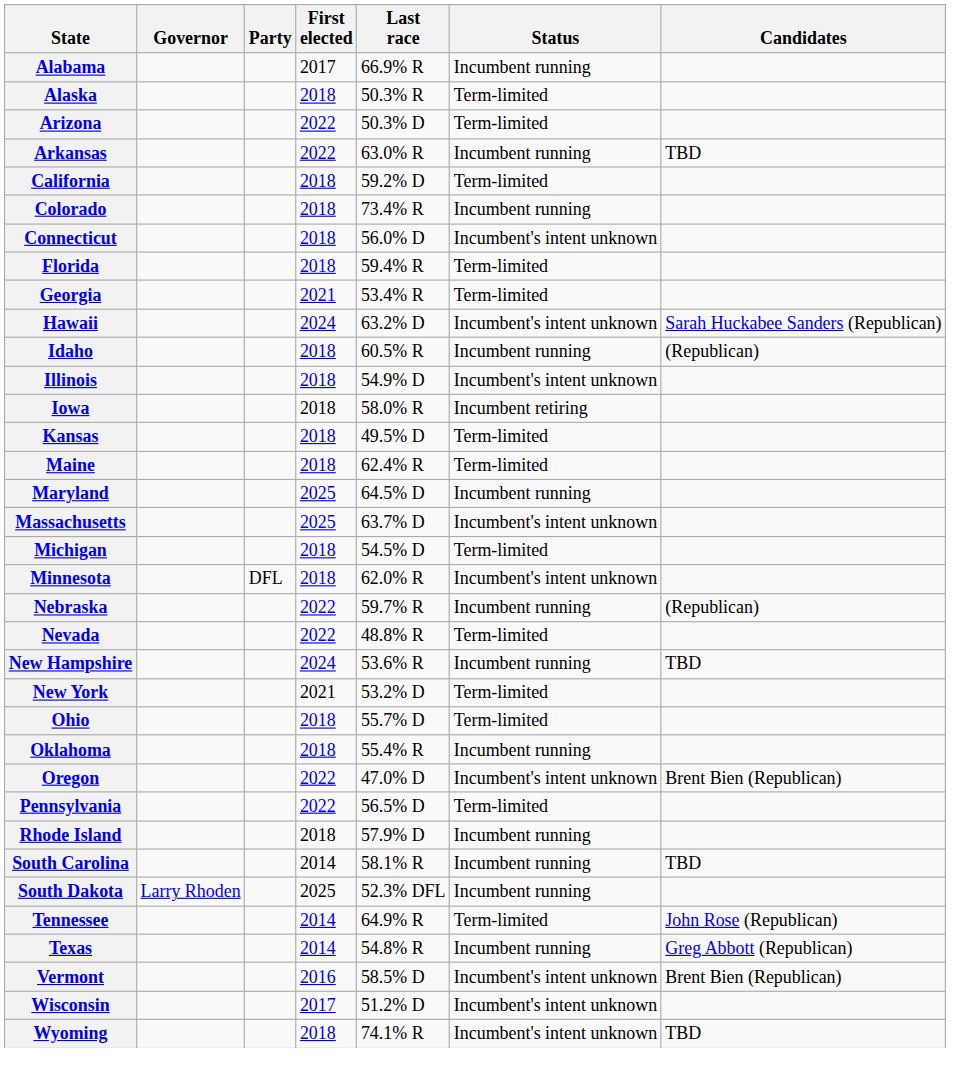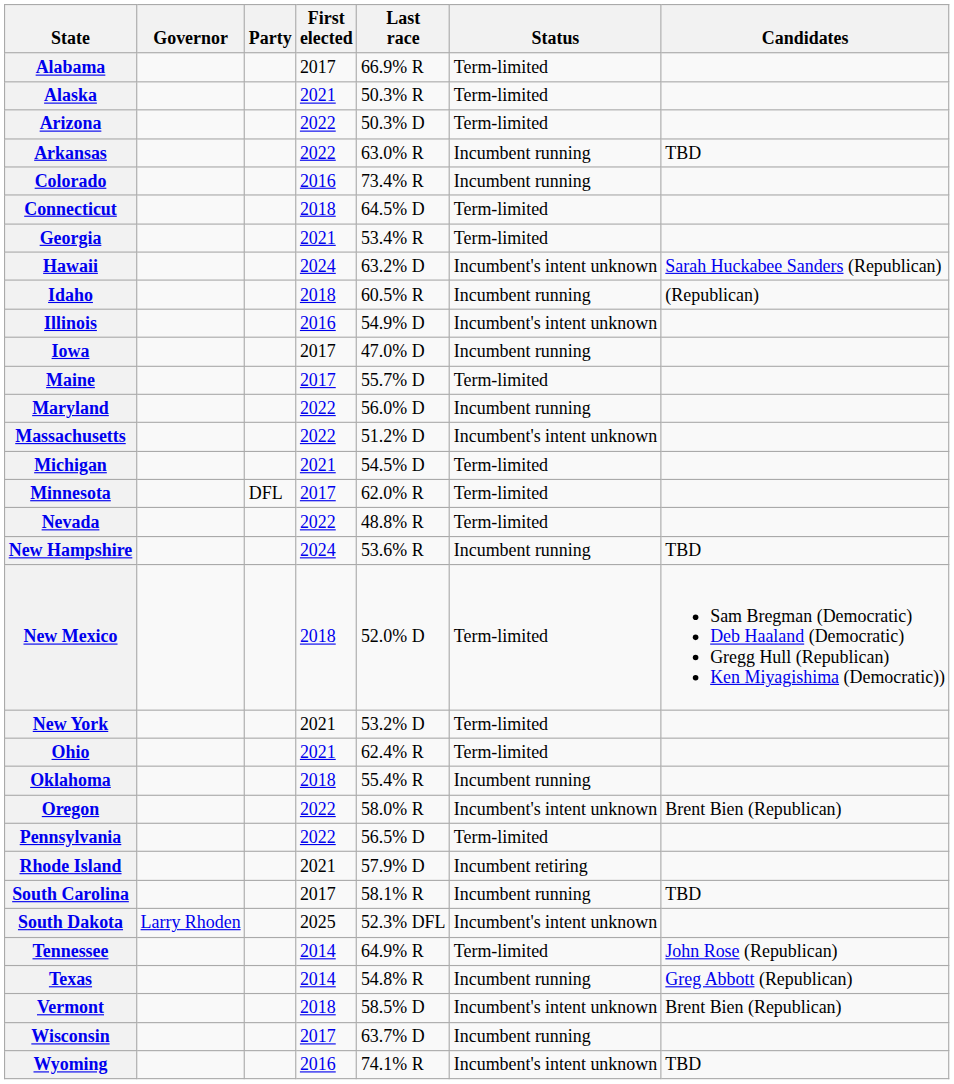Alabama | Status: Incumbent running -> Term-limited
Alaska | First elected: 2018 -> 2021
- row: California | 2018 | 59.2% D | Term-limited
Colorado | First elected: 2018 -> 2016
Connecticut | Last race: 56.0% D -> 64.5% D
Connecticut | Status: Incumbent's intent unknown -> Term-limited
- row: Florida | 2018 | 59.4% R | Term-limited
Illinois | First elected: 2018 -> 2016
Iowa | First elected: 2018 -> 2017
Iowa | Last race: 58.0% R -> 47.0% D
Iowa | Status: Incumbent retiring -> Incumbent running
- row: Kansas | 2018 | 49.5% D | Term-limited
Maine | First elected: 2018 -> 2017
Maine | Last race: 62.4% R -> 55.7% D
Maryland | First elected: 2025 -> 2022
Maryland | Last race: 64.5% D -> 56.0% D
Massachusetts | First elected: 2025 -> 2022
Massachusetts | Last race: 63.7% D -> 51.2% D
Michigan | First elected: 2018 -> 2021
Minnesota | First elected: 2018 -> 2017
Minnesota | Status: Incumbent's intent unknown -> Term-limited
- row: Nebraska | 2022 | 59.7% R | Incumbent running | (Republican)
+ row: New Mexico | 2018 | 52.0% D | Term-limited | Sam Bregman (Democratic) Deb Haaland (Democratic) Gregg Hull (Republican) Ken Miyagishima (Democratic))
Ohio | First elected: 2018 -> 2021
Ohio | Last race: 55.7% D -> 62.4% R
Oregon | Last race: 47.0% D -> 58.0% R
Rhode Island | First elected: 2018 -> 2021
Rhode Island | Status: Incumbent running -> Incumbent retiring
South Carolina | First elected: 2014 -> 2017
South Dakota | Status: Incumbent running -> Incumbent's intent unknown
Vermont | First elected: 2016 -> 2018
Wisconsin | Last race: 51.2% D -> 63.7% D
Wisconsin | Status: Incumbent's intent unknown -> Incumbent running
Wyoming | First elected: 2018 -> 2016
